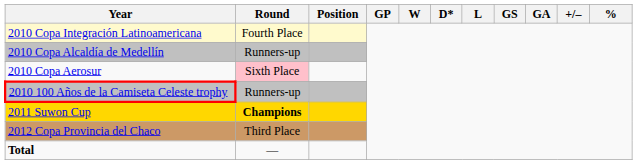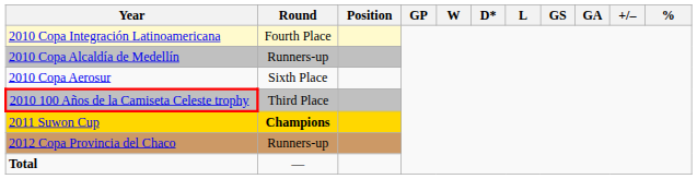2010 Copa Aerosur | Round: pink background -> no background
2010 100 Años de la Camiseta Celeste trophy | Round: Runners-up -> Third Place
2012 Copa Provincia del Chaco | Round: Third Place -> Runners-up
